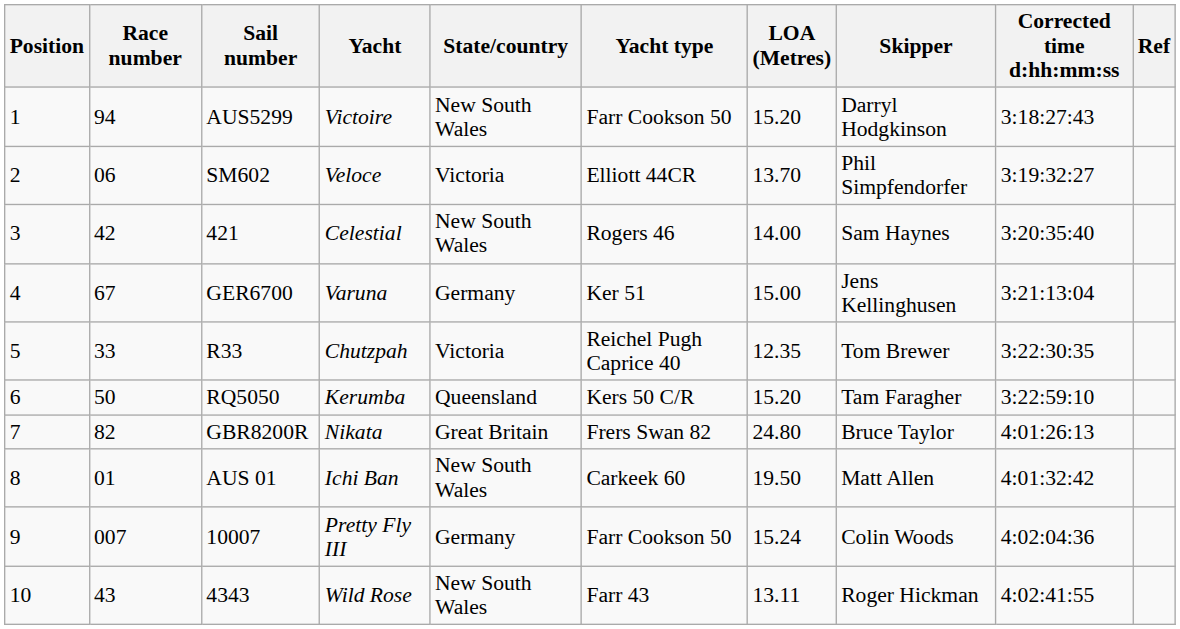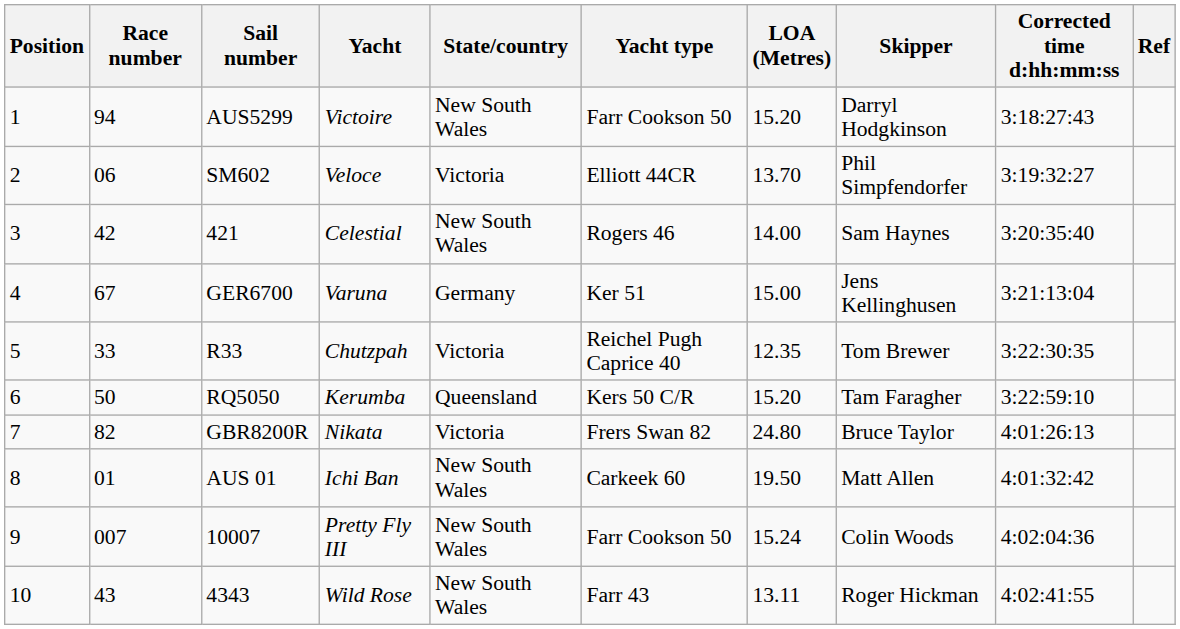GBR8200R | State/country: Great Britain -> Victoria
10007 | State/country: Germany -> New South Wales
